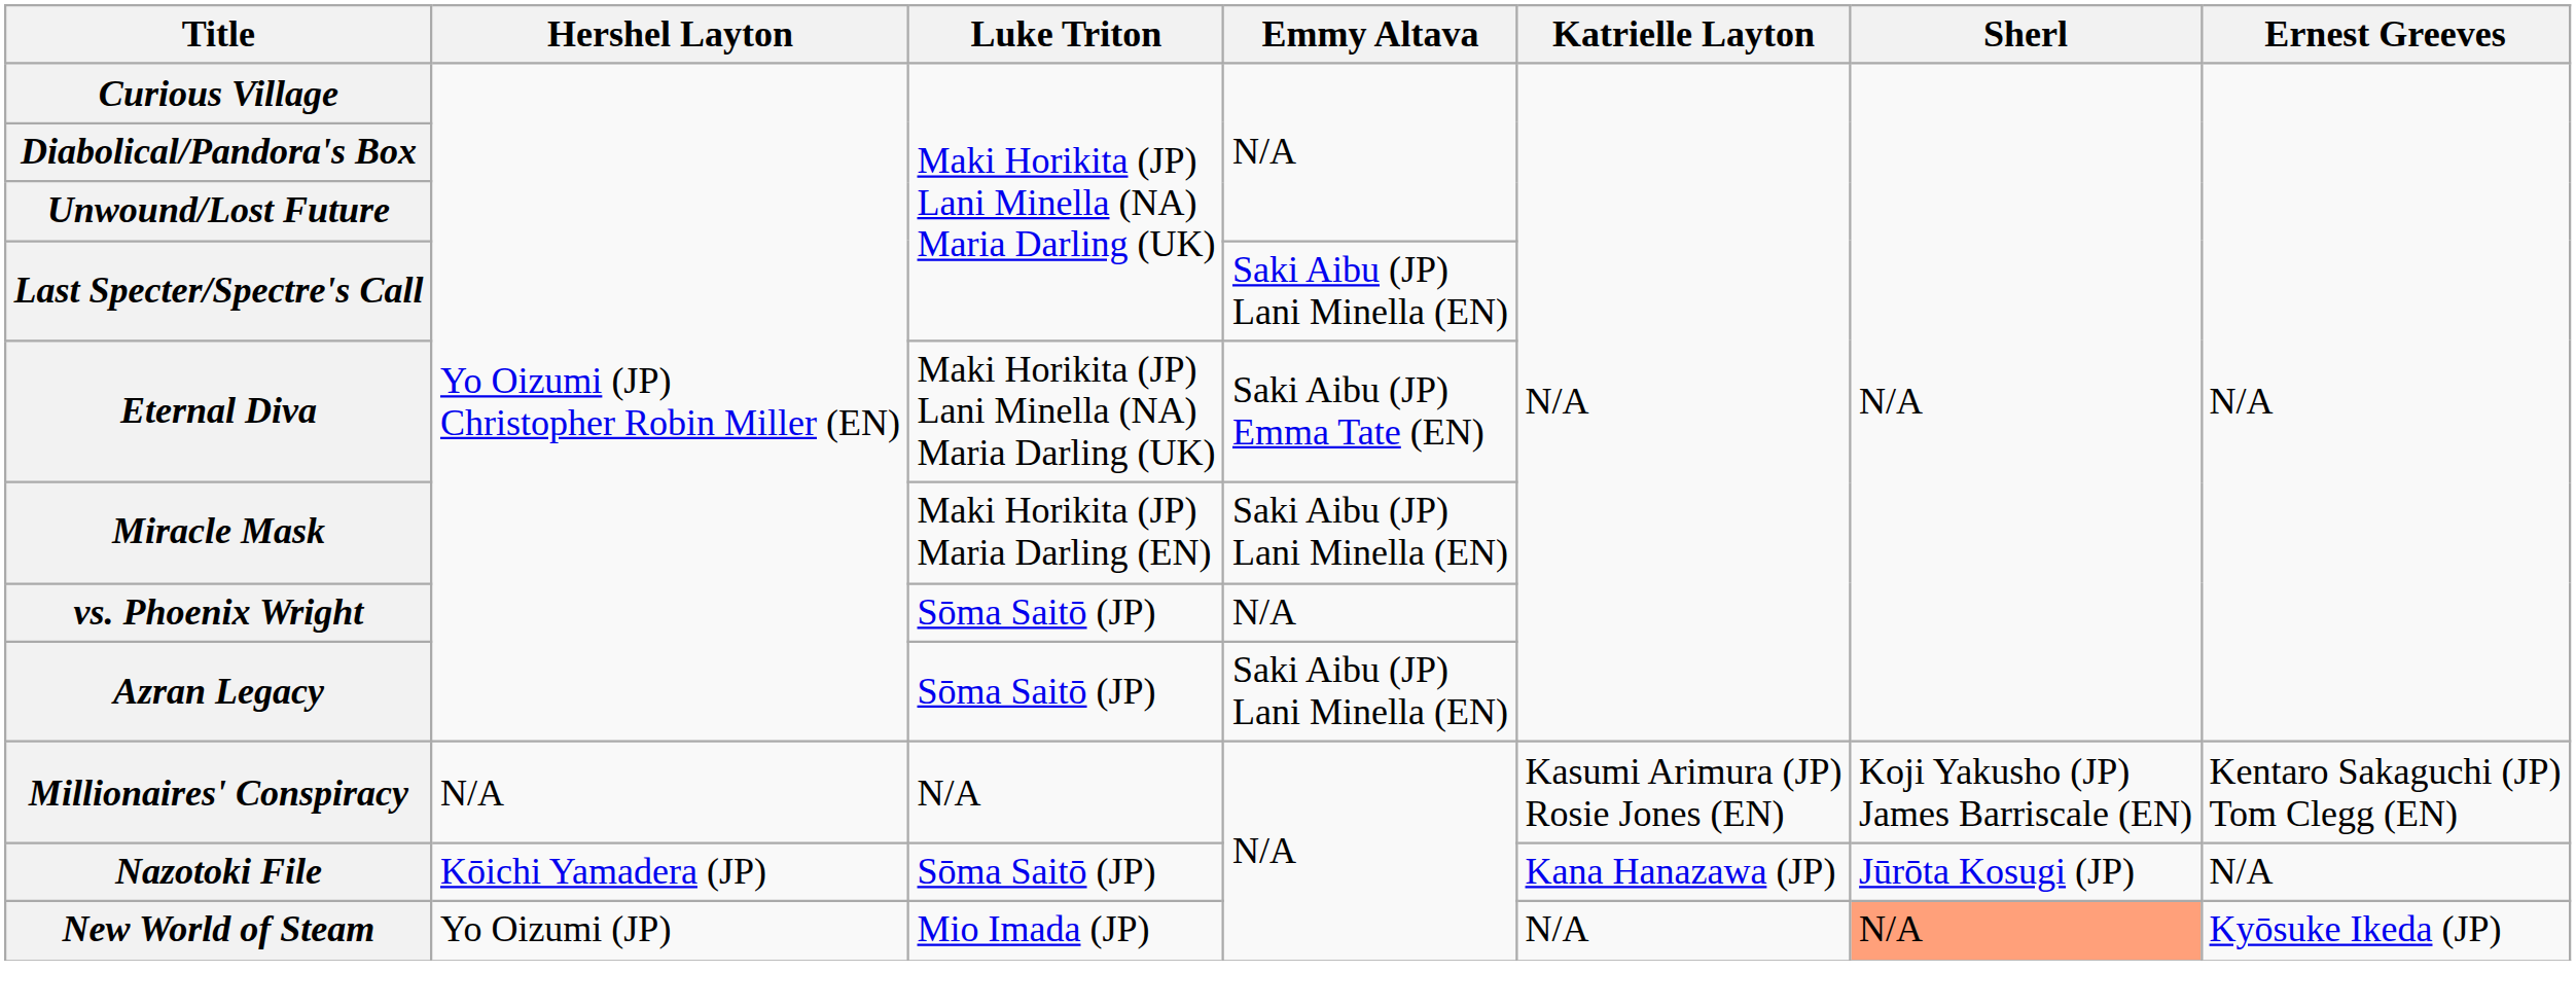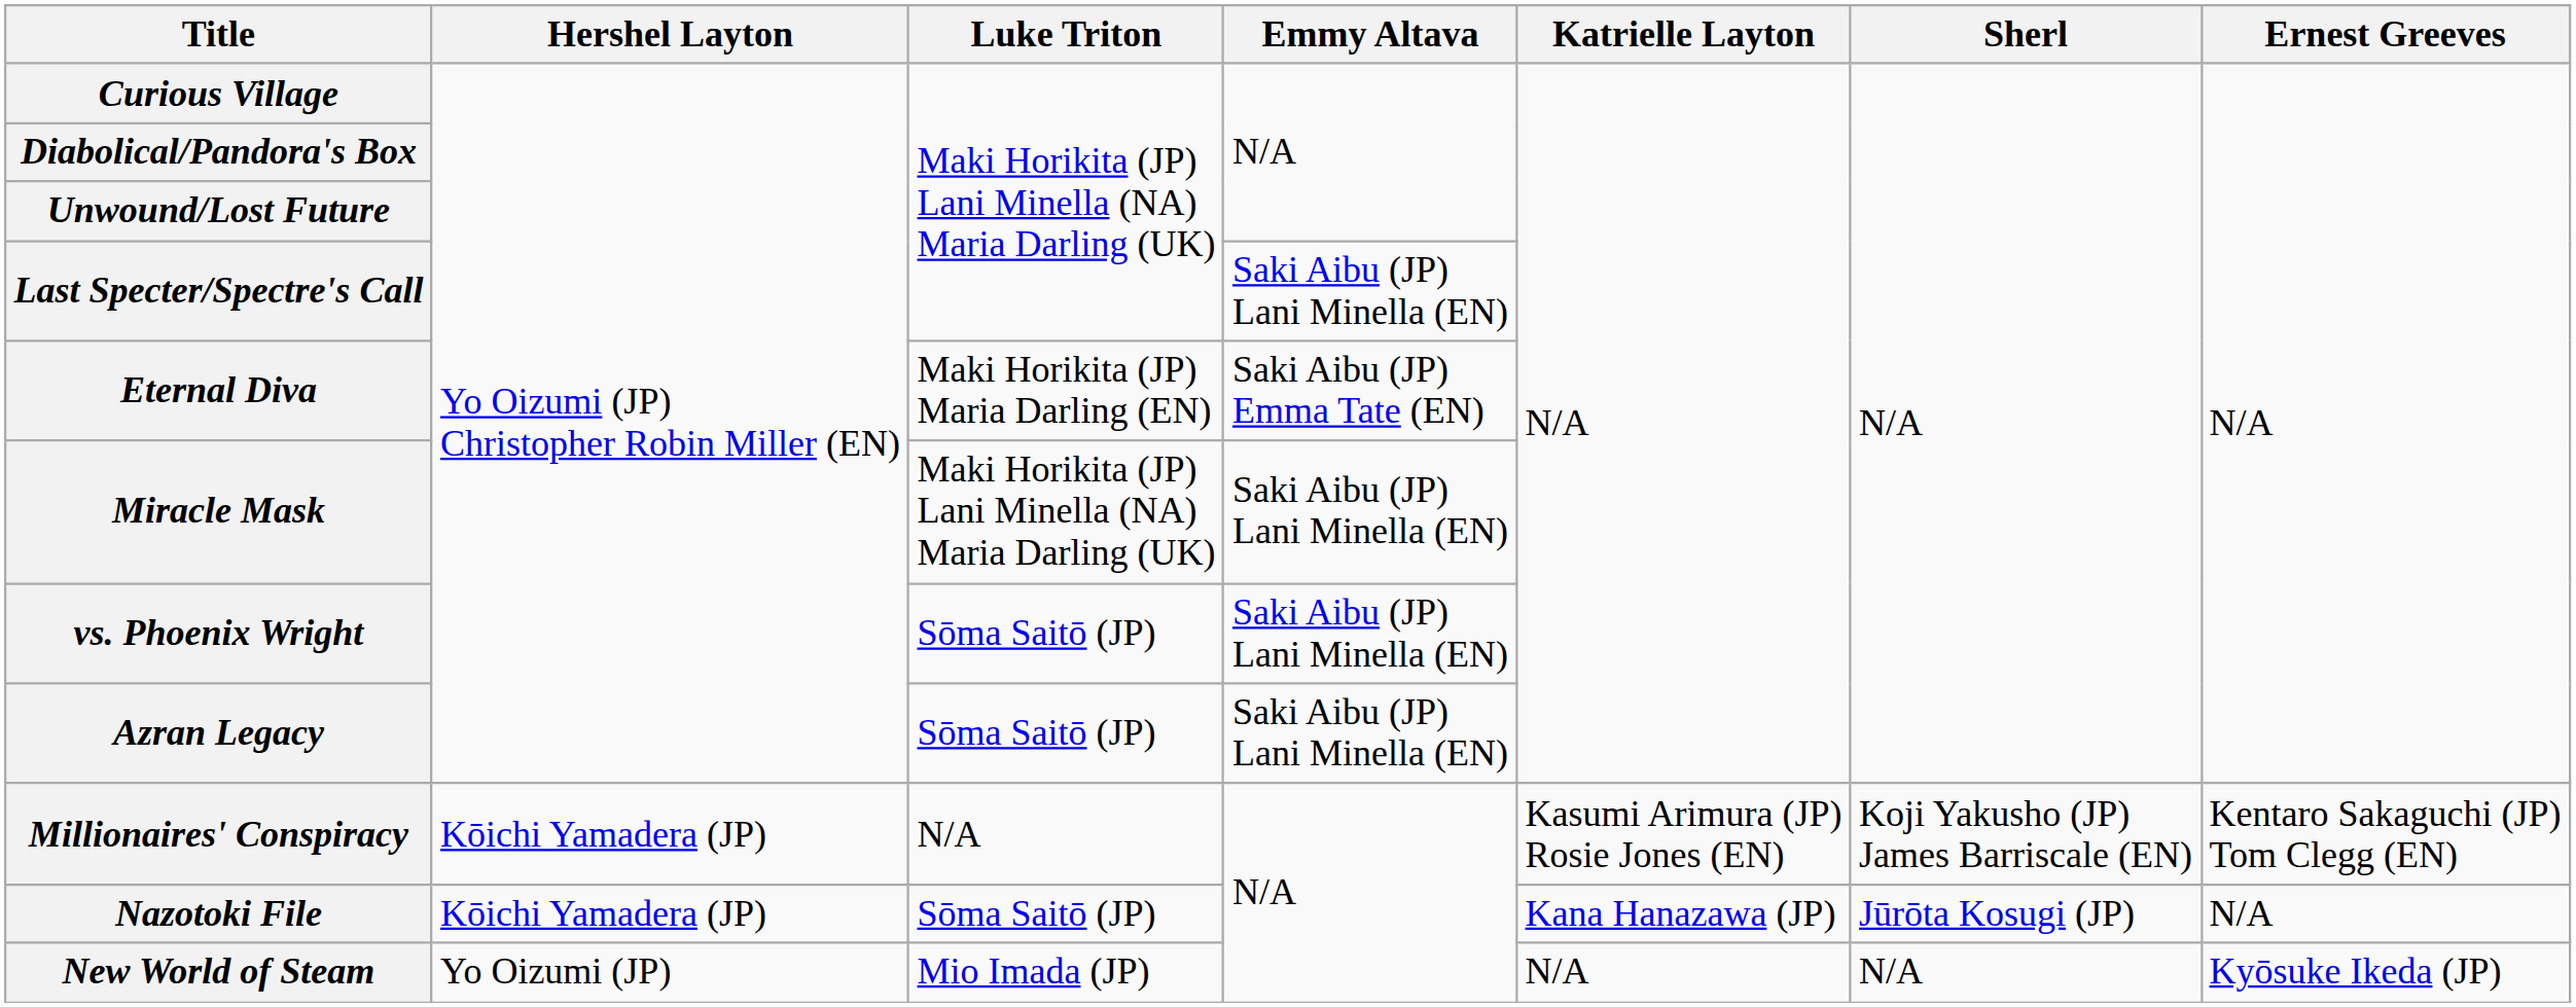Eternal Diva | Luke Triton: Maki Horikita (JP) Lani Minella (NA) Maria Darling (UK) -> Maki Horikita (JP) Maria Darling (EN)
Miracle Mask | Luke Triton: Maki Horikita (JP) Maria Darling (EN) -> Maki Horikita (JP) Lani Minella (NA) Maria Darling (UK)
vs. Phoenix Wright | Emmy Altava: N/A -> Saki Aibu (JP) Lani Minella (EN)
Millionaires' Conspiracy | Hershel Layton: N/A -> Kōichi Yamadera (JP)
New World of Steam | Sherl: lightsalmon background -> no background
